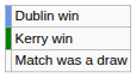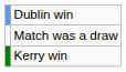rows swapped: Kerry win <-> Match was a draw
